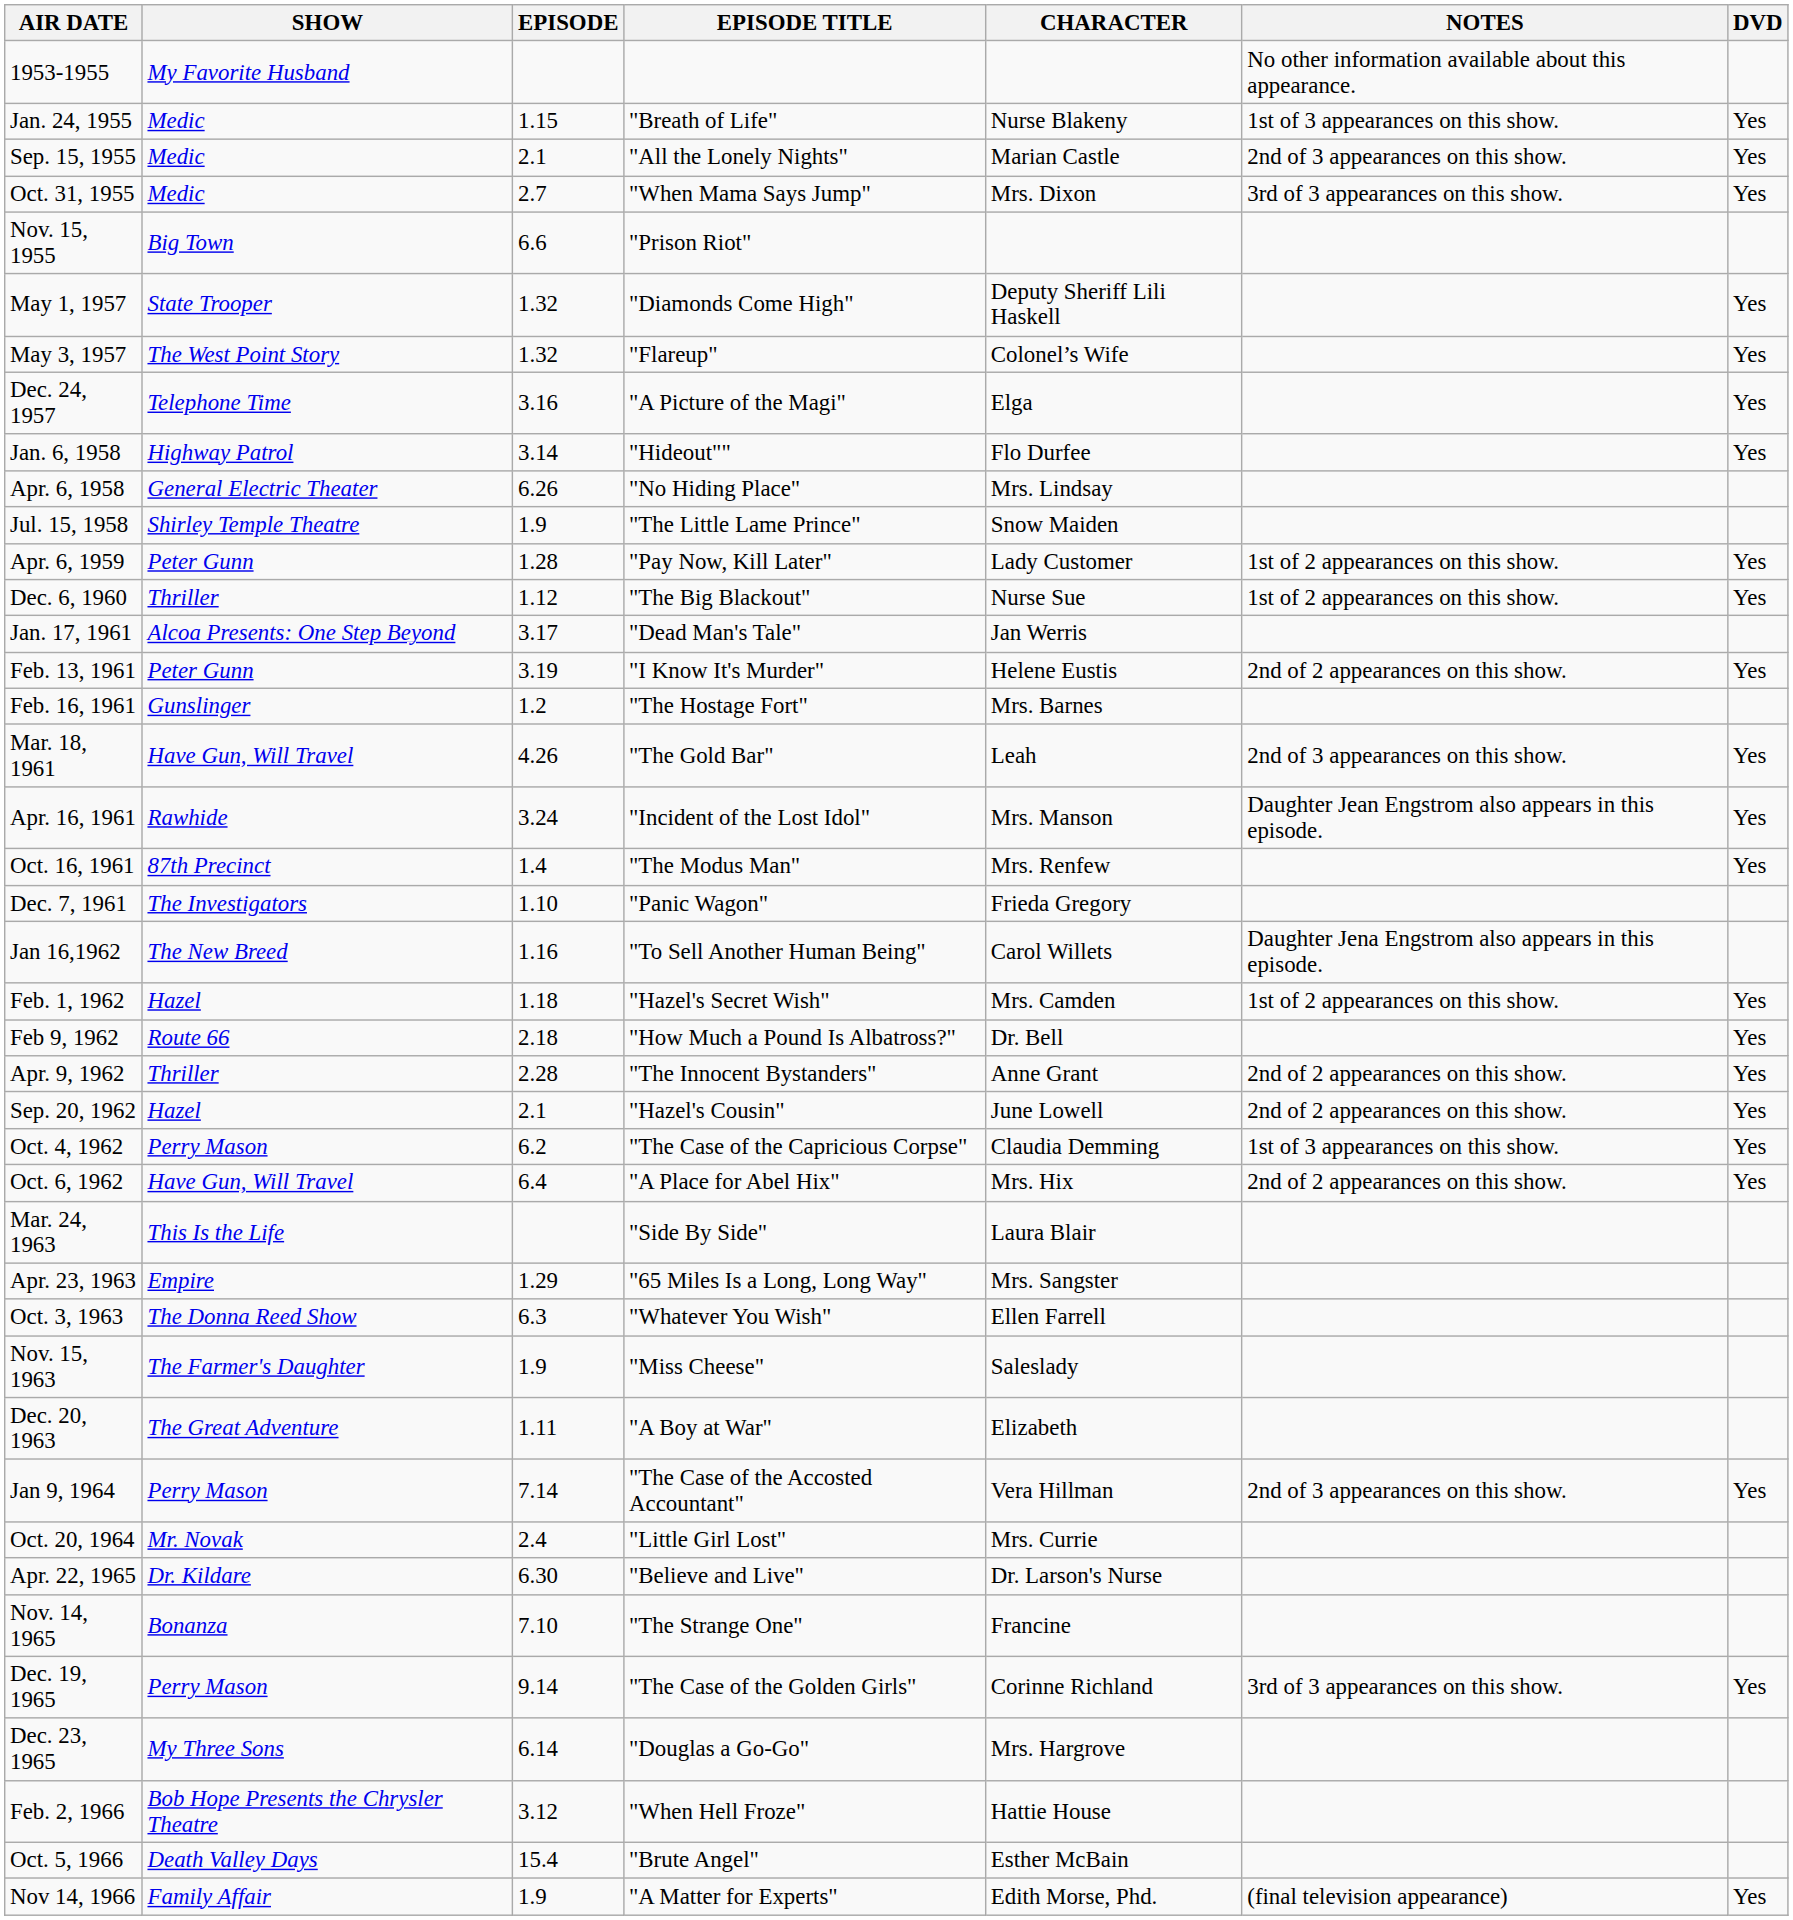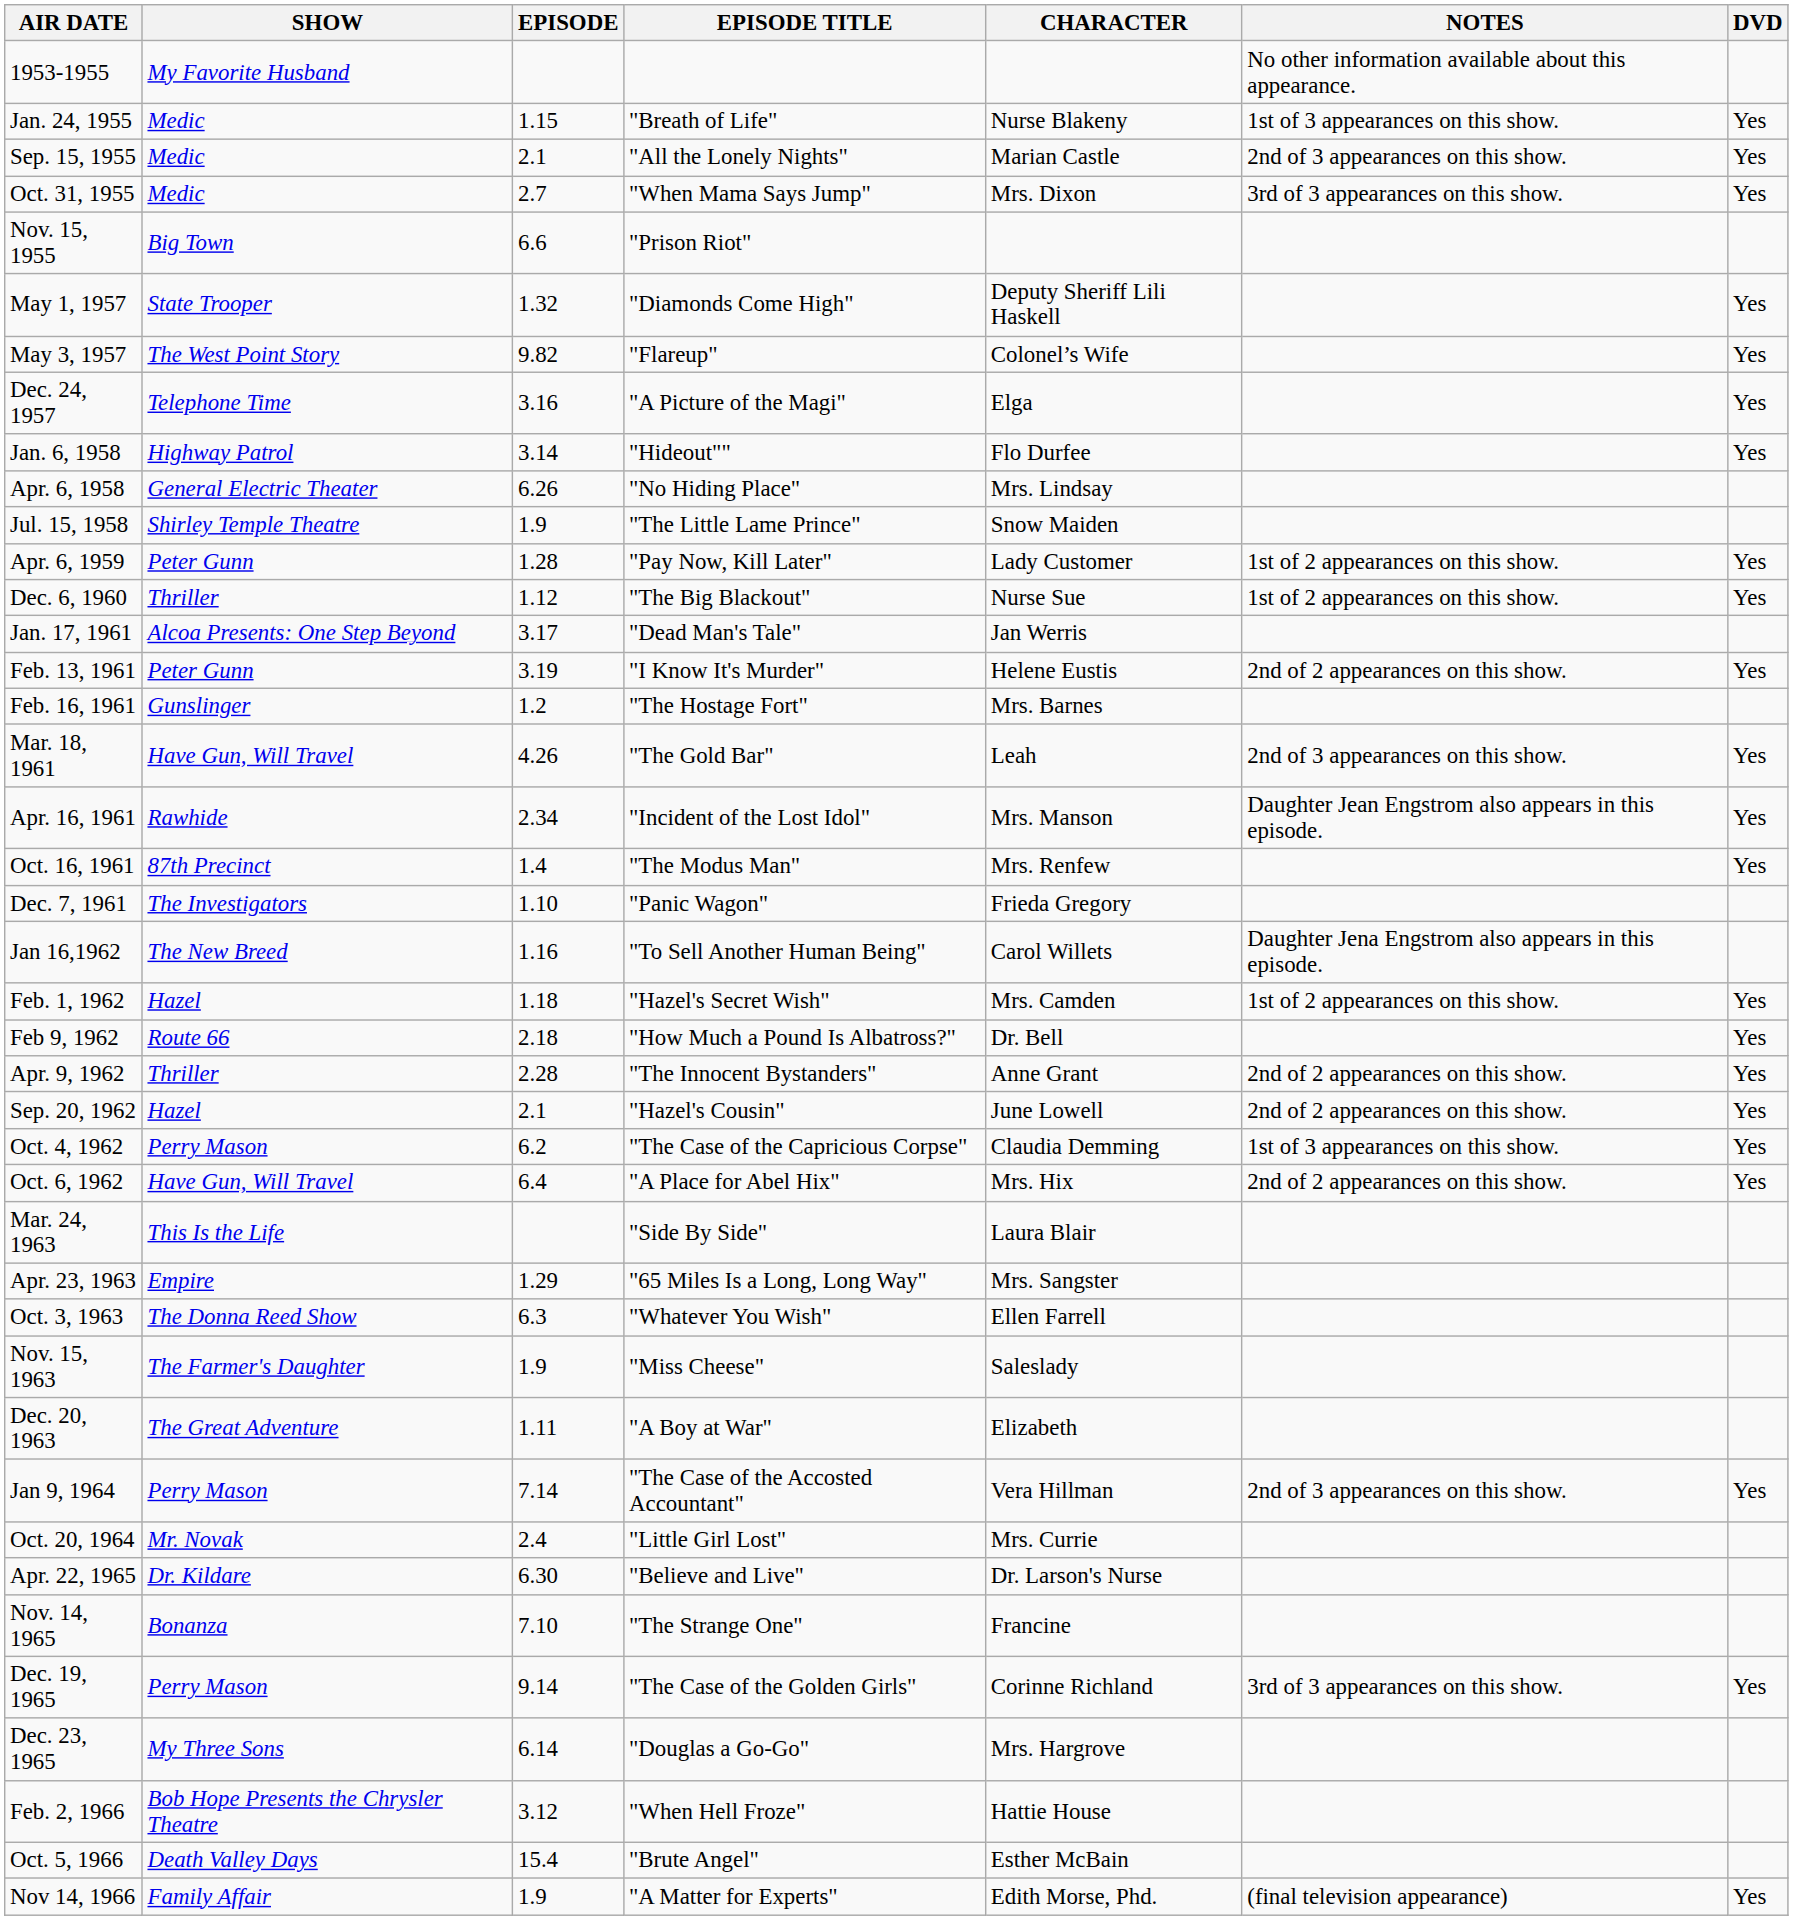May 3, 1957 | EPISODE: 1.32 -> 9.82
Apr. 16, 1961 | EPISODE: 3.24 -> 2.34
